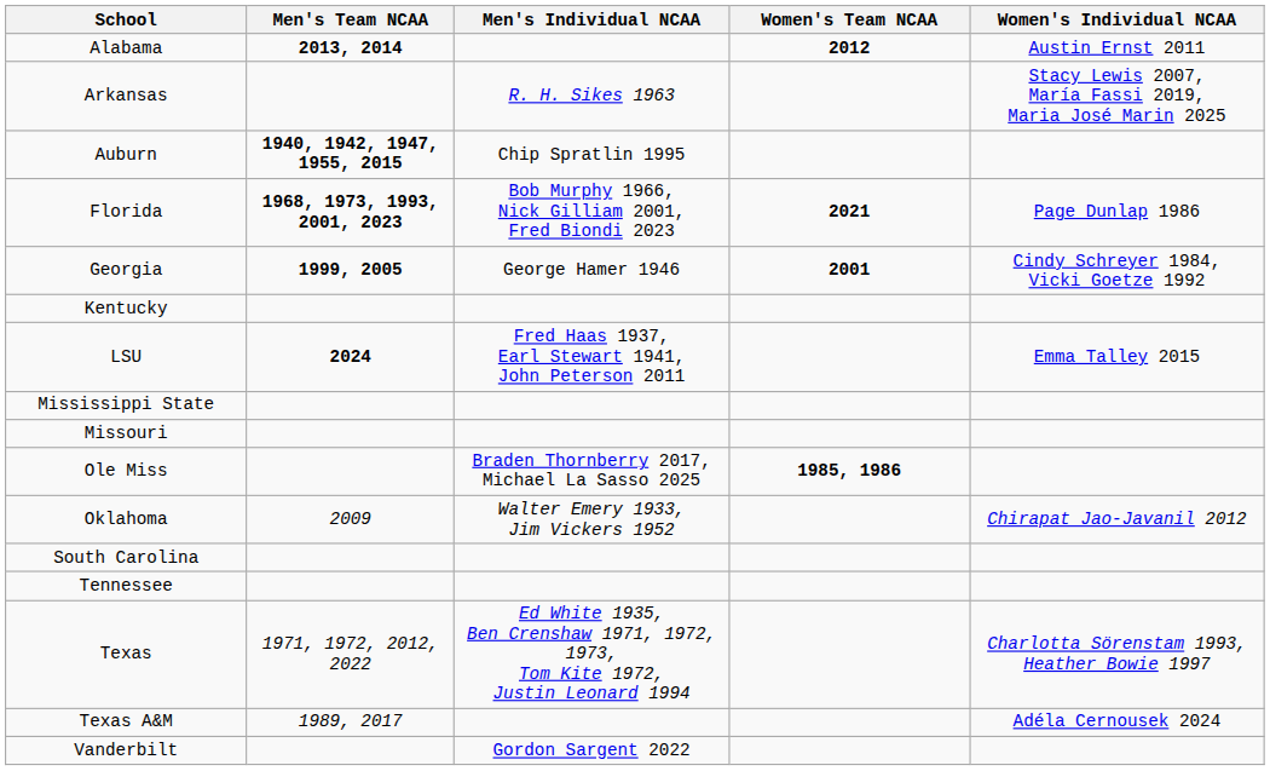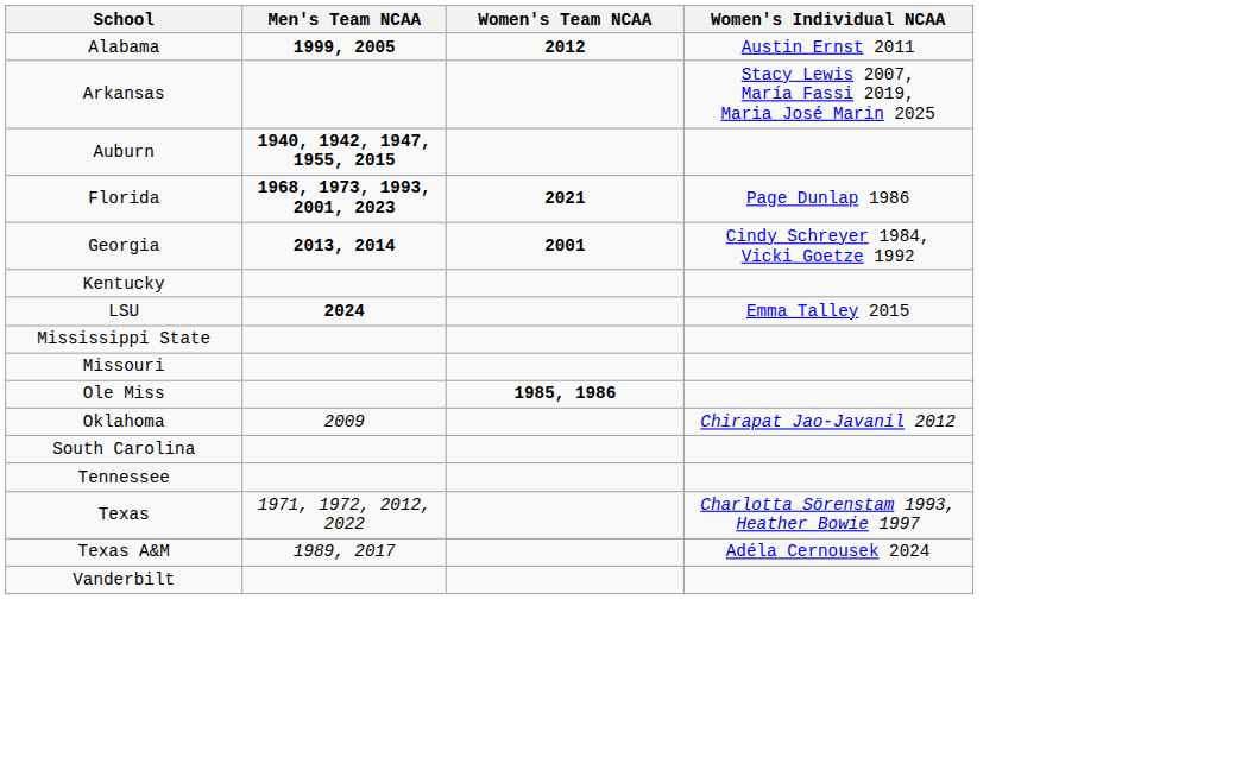- column: Men's Individual NCAA | R. H. Sikes 1963 | Chip Spratlin 1995 | Bob Murphy 1966, Nick Gilliam 2001, Fred Biondi 2023 | George Hamer 1946 | Fred Haas 1937, Earl Stewart 1941, John Peterson 2011 | Braden Thornberry 2017, Michael La Sasso 2025 | Walter Emery 1933, Jim Vickers 1952 | Ed White 1935, Ben Crenshaw 1971, 1972, 1973, Tom Kite 1972, Justin Leonard 1994 | Gordon Sargent 2022
Alabama | Men's Team NCAA: 2013, 2014 -> 1999, 2005
Georgia | Men's Team NCAA: 1999, 2005 -> 2013, 2014
